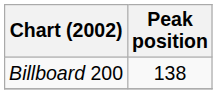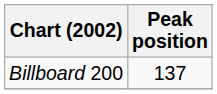Billboard 200 | Peak position: 138 -> 137
